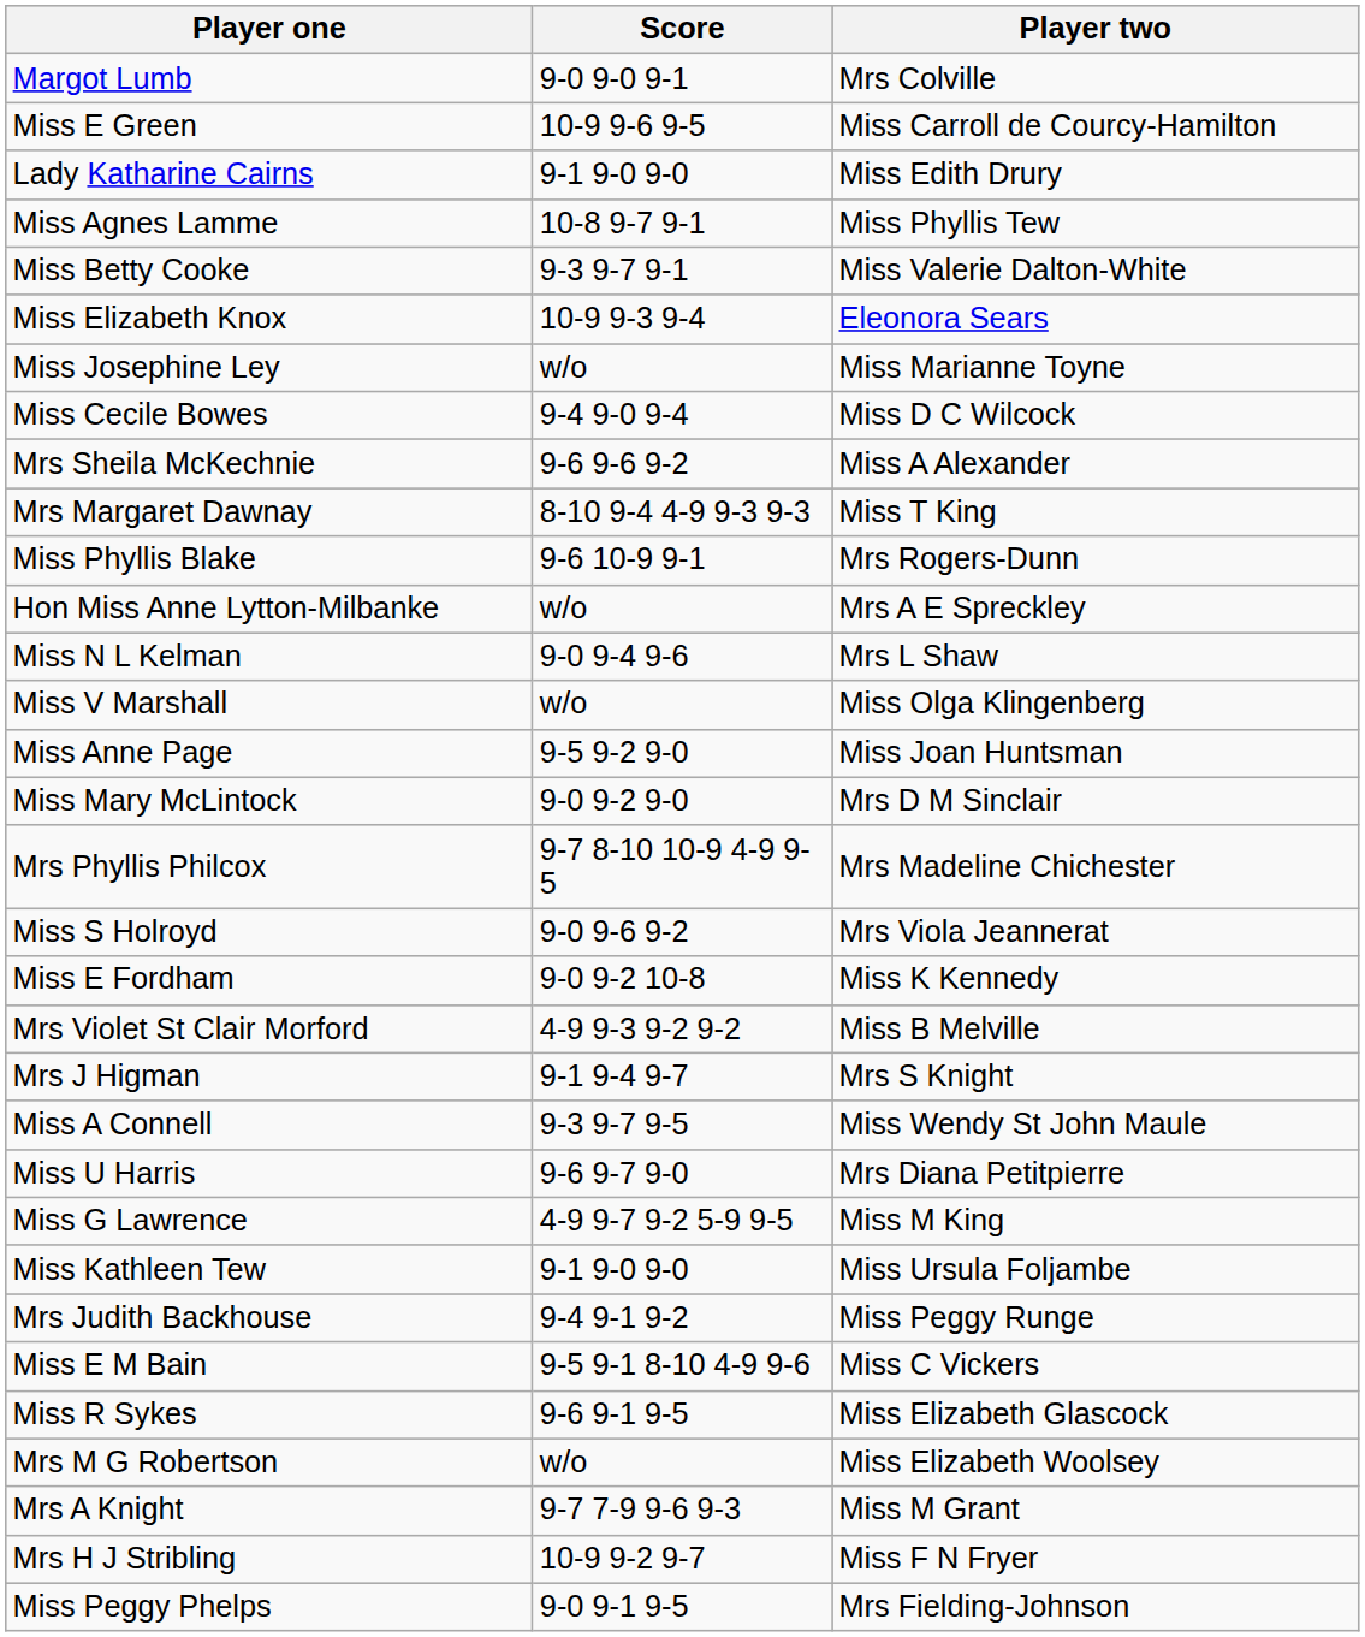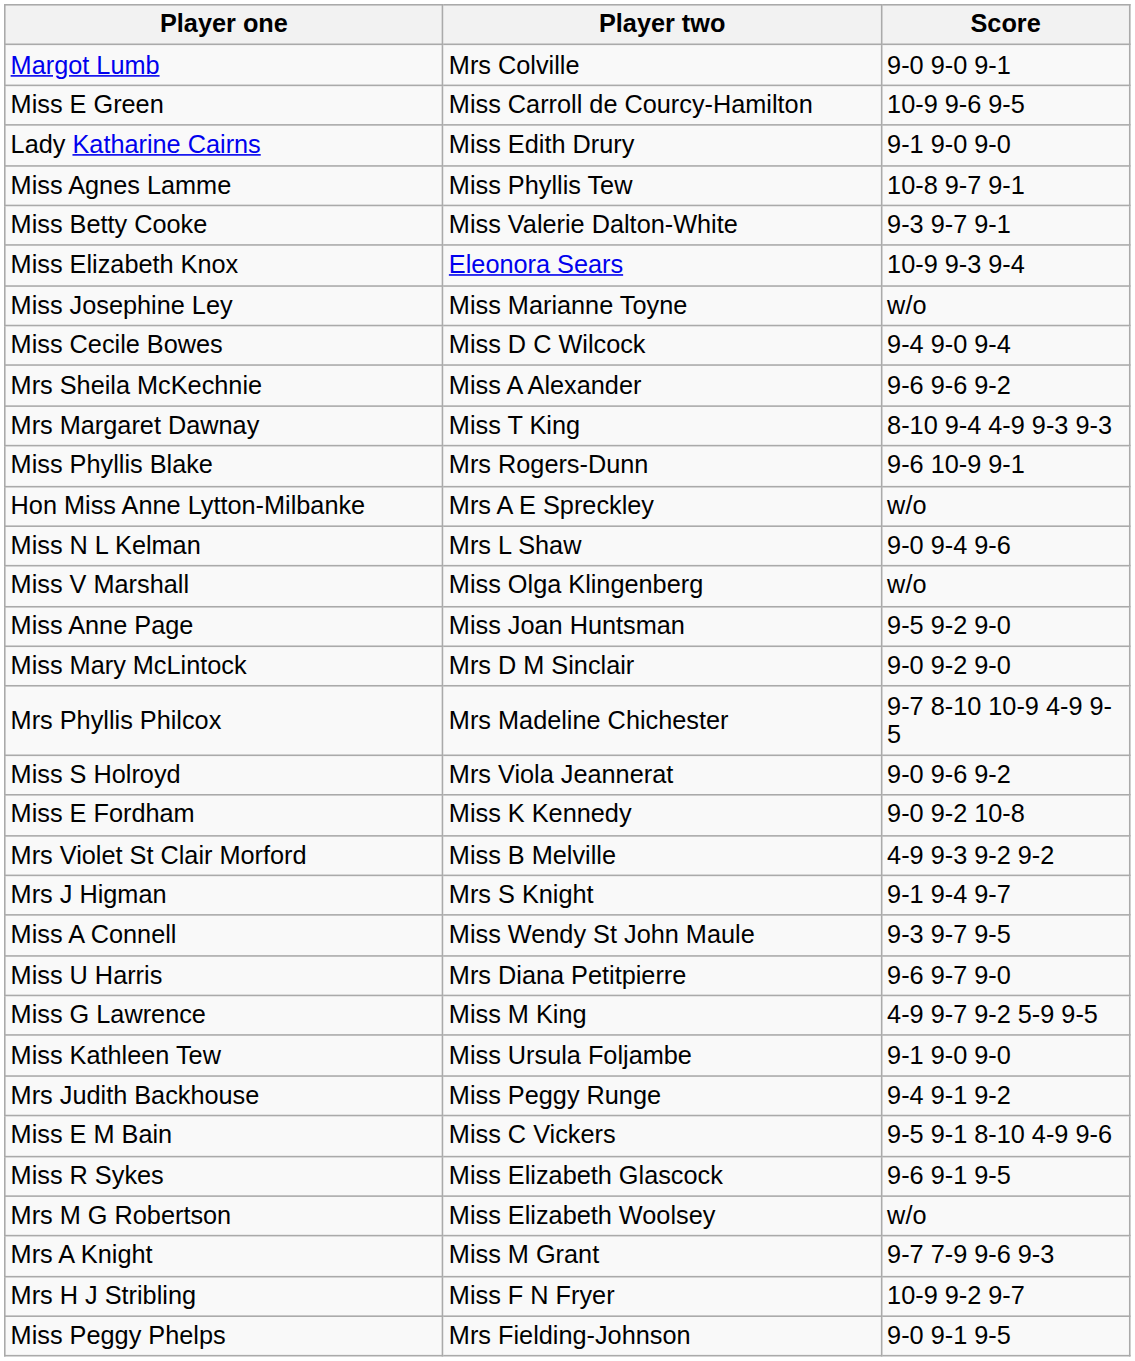columns swapped: Player two <-> Score
